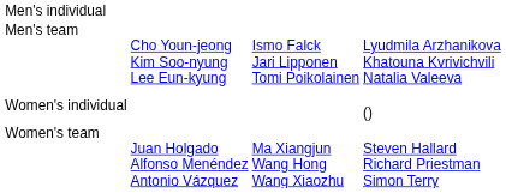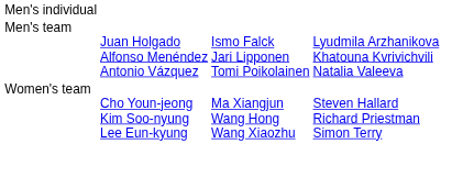Men's team | column 2: Cho Youn-jeong Kim Soo-nyung Lee Eun-kyung -> Juan Holgado Alfonso Menéndez Antonio Vázquez
- row: Women's individual | ()
Women's team | column 2: Juan Holgado Alfonso Menéndez Antonio Vázquez -> Cho Youn-jeong Kim Soo-nyung Lee Eun-kyung
